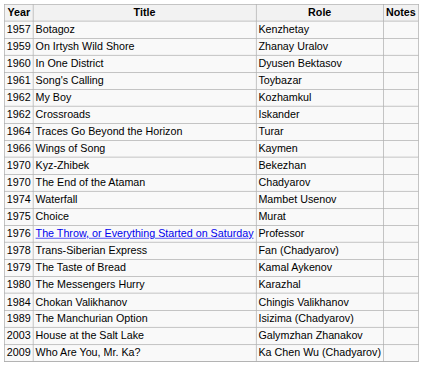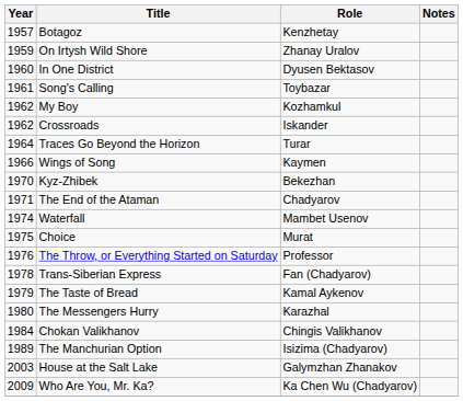The End of the Ataman | Year: 1970 -> 1971
